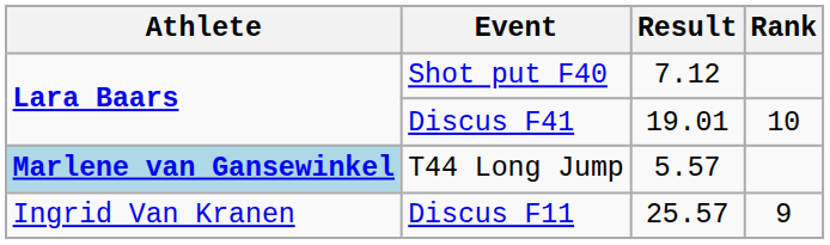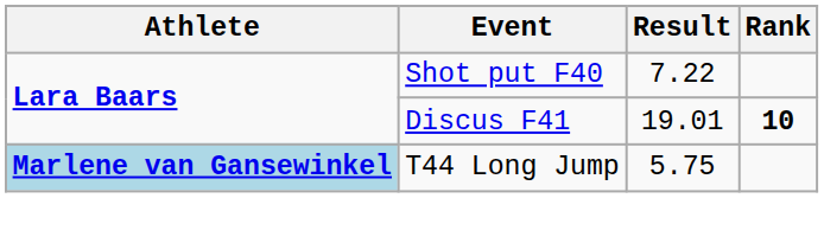Shot put F40 | Result: 7.12 -> 7.22
Discus F41 | Rank: normal -> bold
T44 Long Jump | Result: 5.57 -> 5.75
- row: Ingrid Van Kranen | Discus F11 | 25.57 | 9
